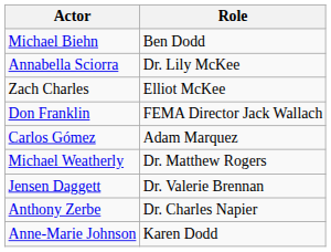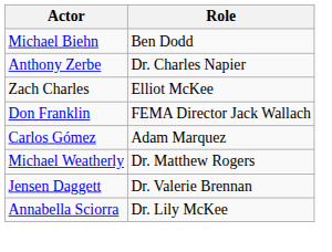rows swapped: Annabella Sciorra <-> Anthony Zerbe
- row: Anne-Marie Johnson | Karen Dodd
